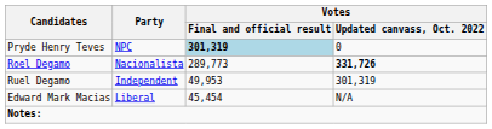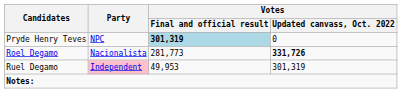Roel Degamo | Votes / Final and official result: 289,773 -> 281,773
Ruel Degamo | Party: no background -> pink background
- row: Edward Mark Macias | Liberal | 45,454 | N/A
